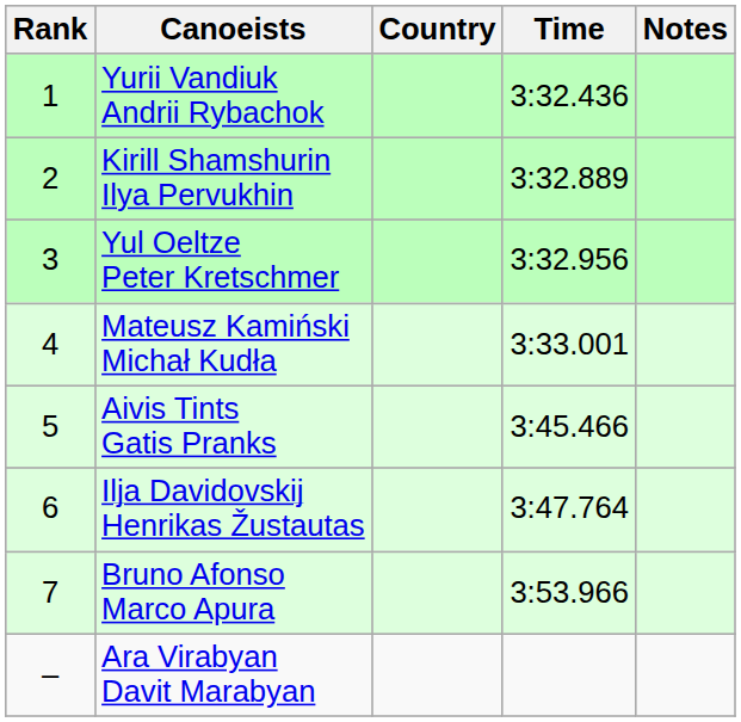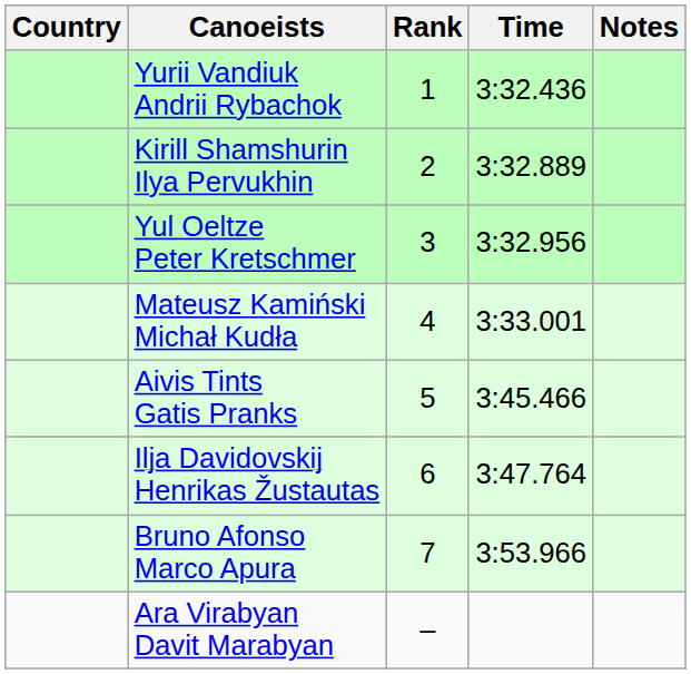columns swapped: Rank <-> Country
